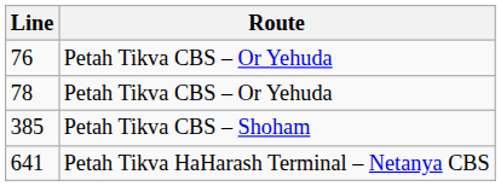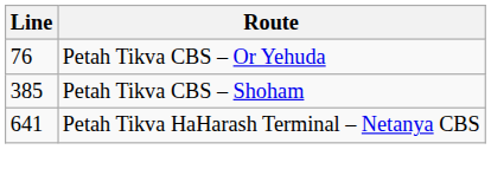- row: 78 | Petah Tikva CBS – Or Yehuda
